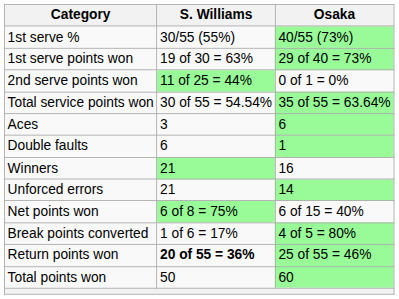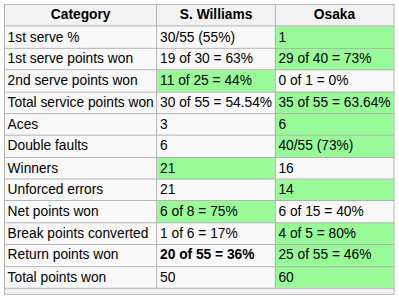1st serve % | Osaka: 40/55 (73%) -> 1
Double faults | Osaka: 1 -> 40/55 (73%)
